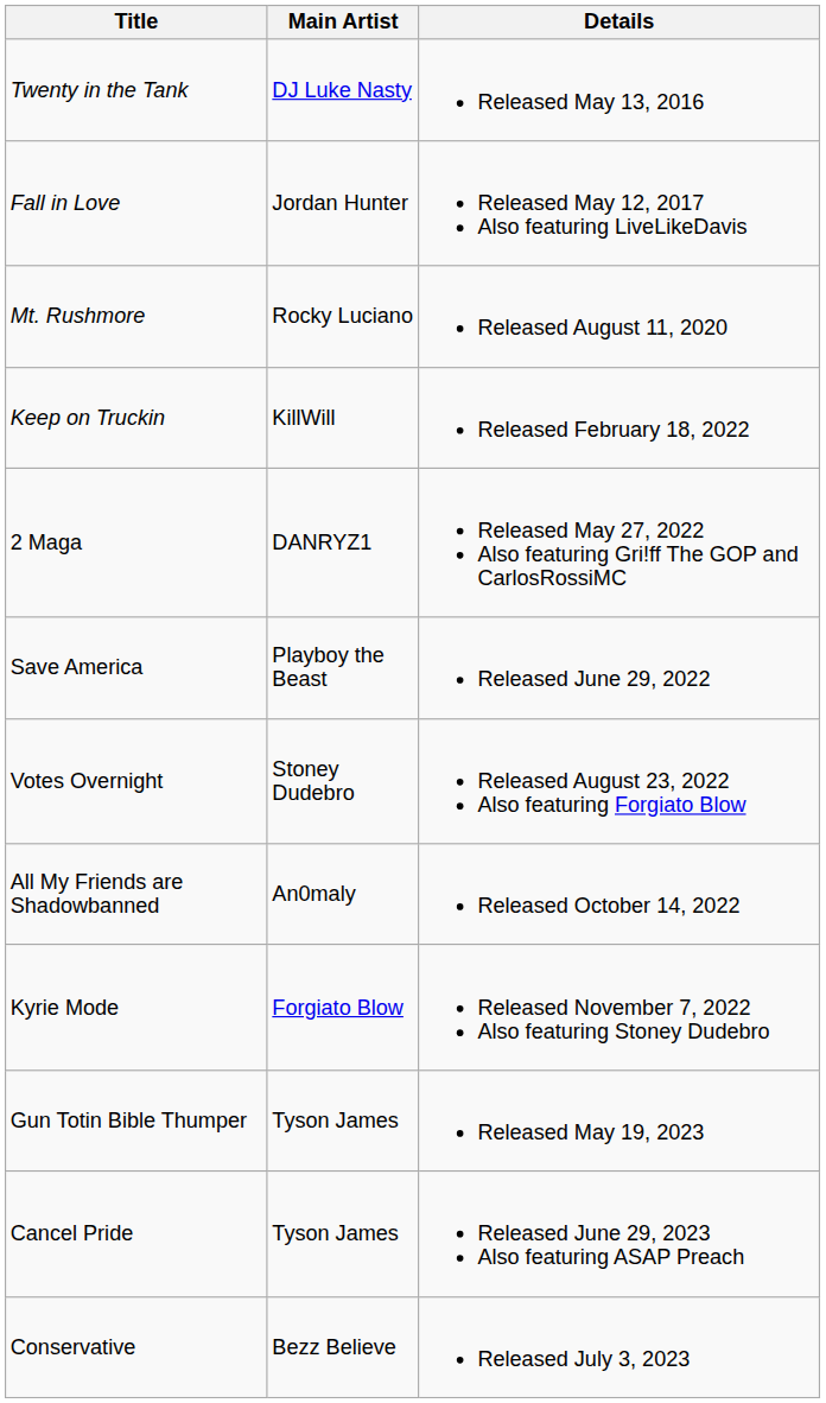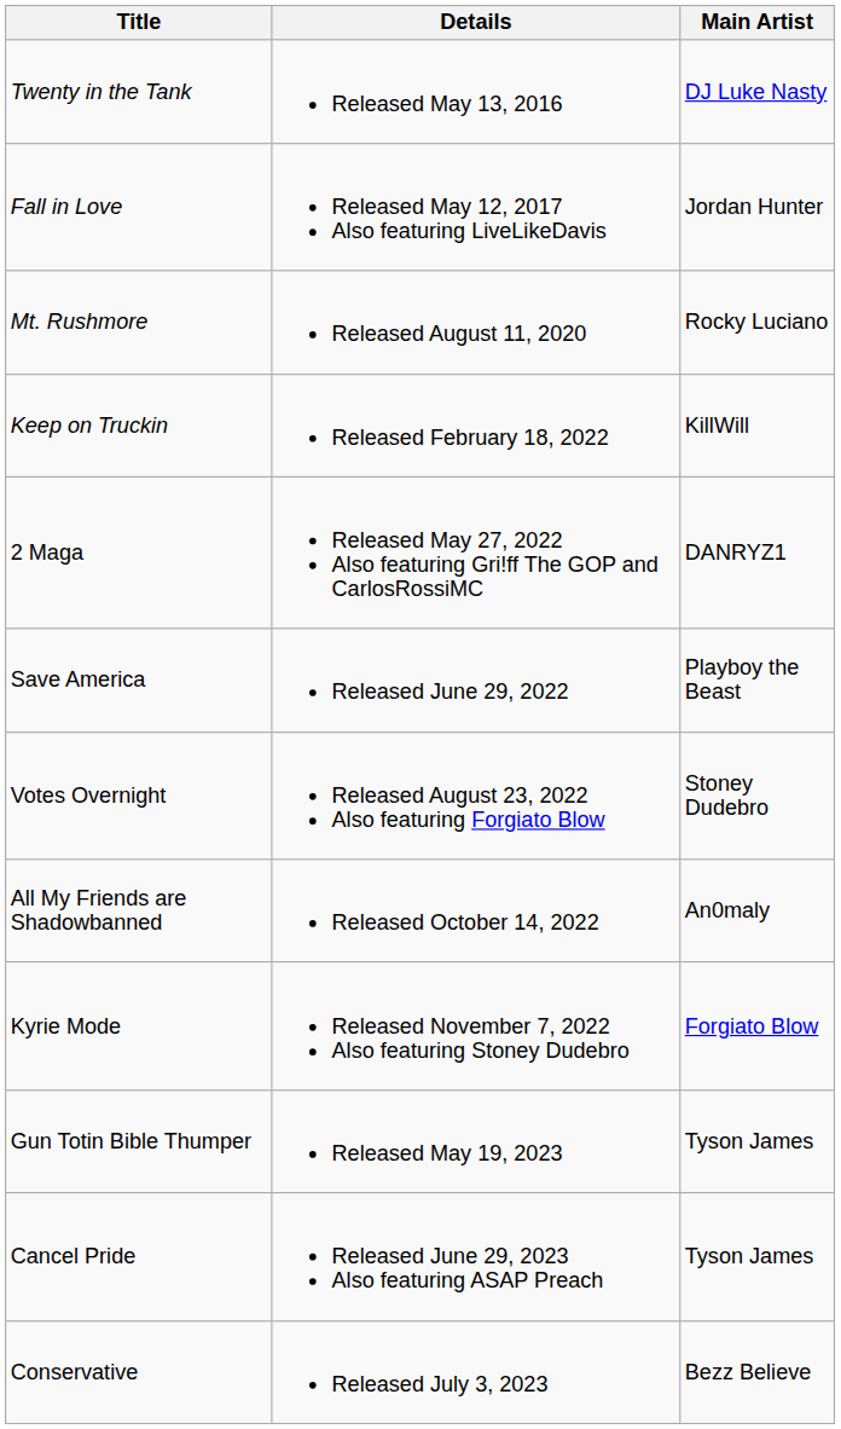columns swapped: Main Artist <-> Details
